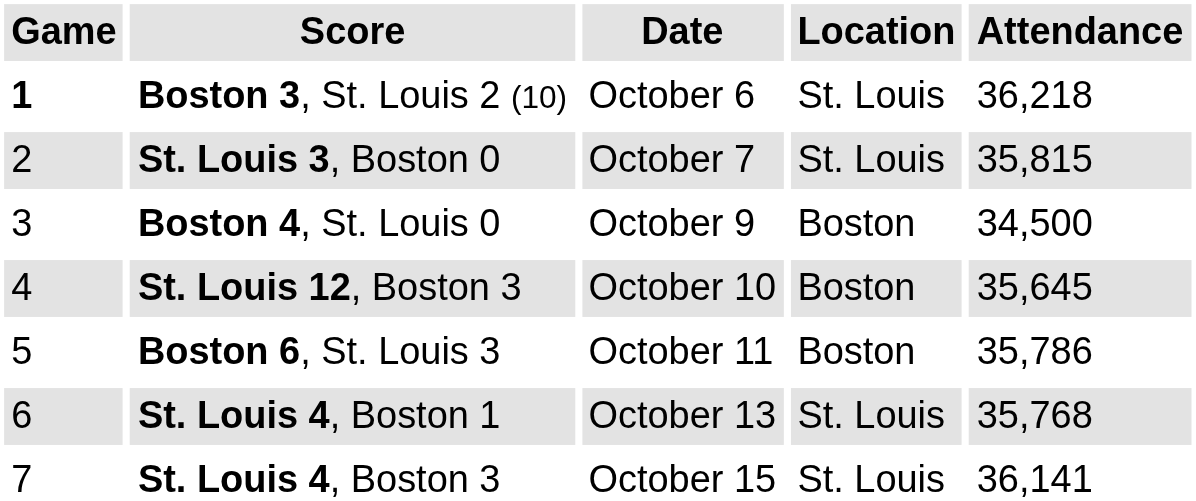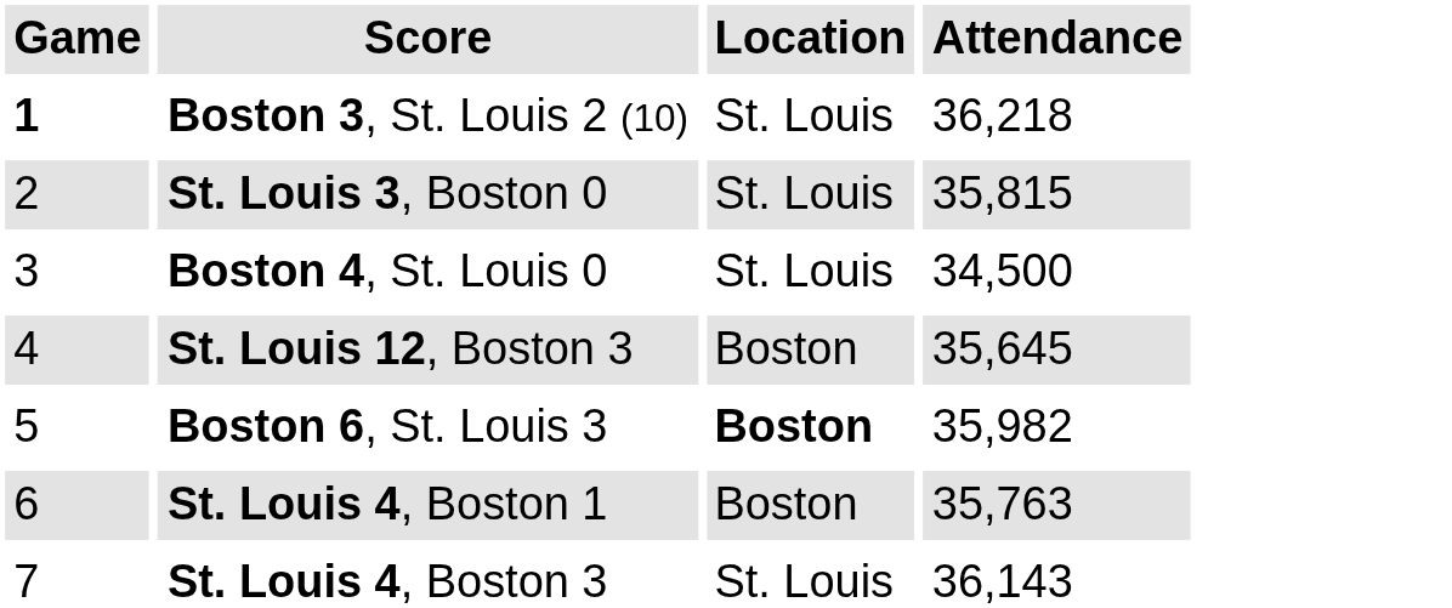- column: Date | October 6 | October 7 | October 9 | October 10 | October 11 | October 13 | October 15
Boston 4, St. Louis 0 | Location: Boston -> St. Louis
Boston 6, St. Louis 3 | Location: normal -> bold
Boston 6, St. Louis 3 | Attendance: 35,786 -> 35,982
St. Louis 4, Boston 1 | Location: St. Louis -> Boston
St. Louis 4, Boston 1 | Attendance: 35,768 -> 35,763
St. Louis 4, Boston 3 | Attendance: 36,141 -> 36,143
